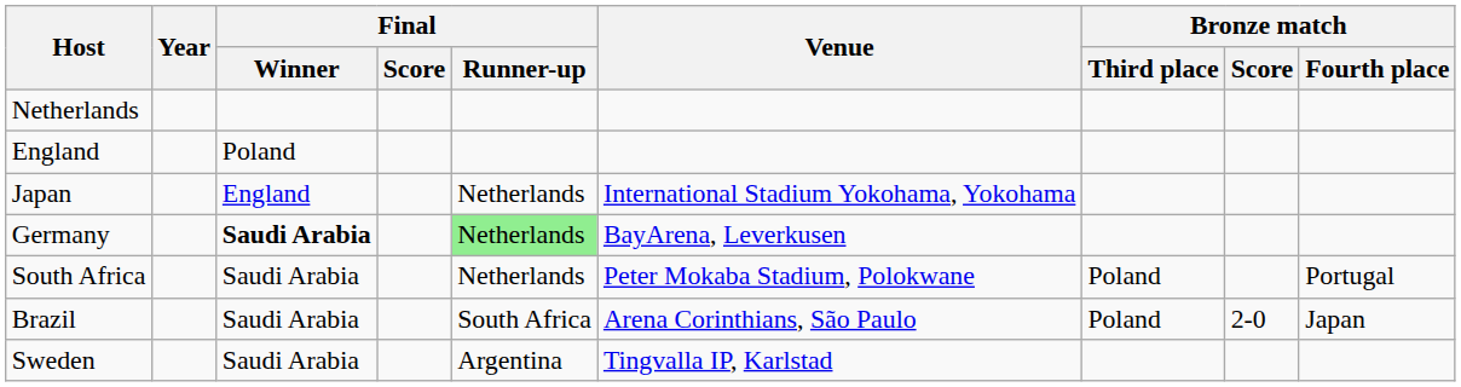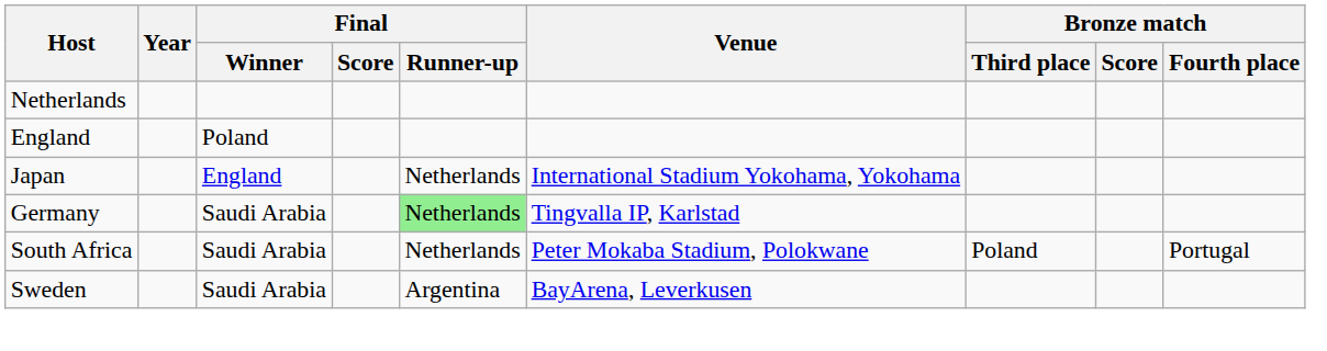Germany | Final / Winner: bold -> normal
Germany | Venue: BayArena, Leverkusen -> Tingvalla IP, Karlstad
- row: Brazil | Saudi Arabia | South Africa | Arena Corinthians, São Paulo | Poland | 2-0 | Japan
Sweden | Venue: Tingvalla IP, Karlstad -> BayArena, Leverkusen
